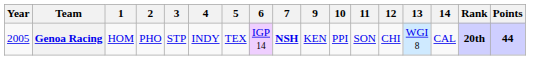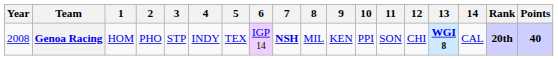+ column: 8 | MIL
Genoa Racing | Year: 2005 -> 2008
Genoa Racing | 13: normal -> bold
Genoa Racing | Points: 44 -> 40
